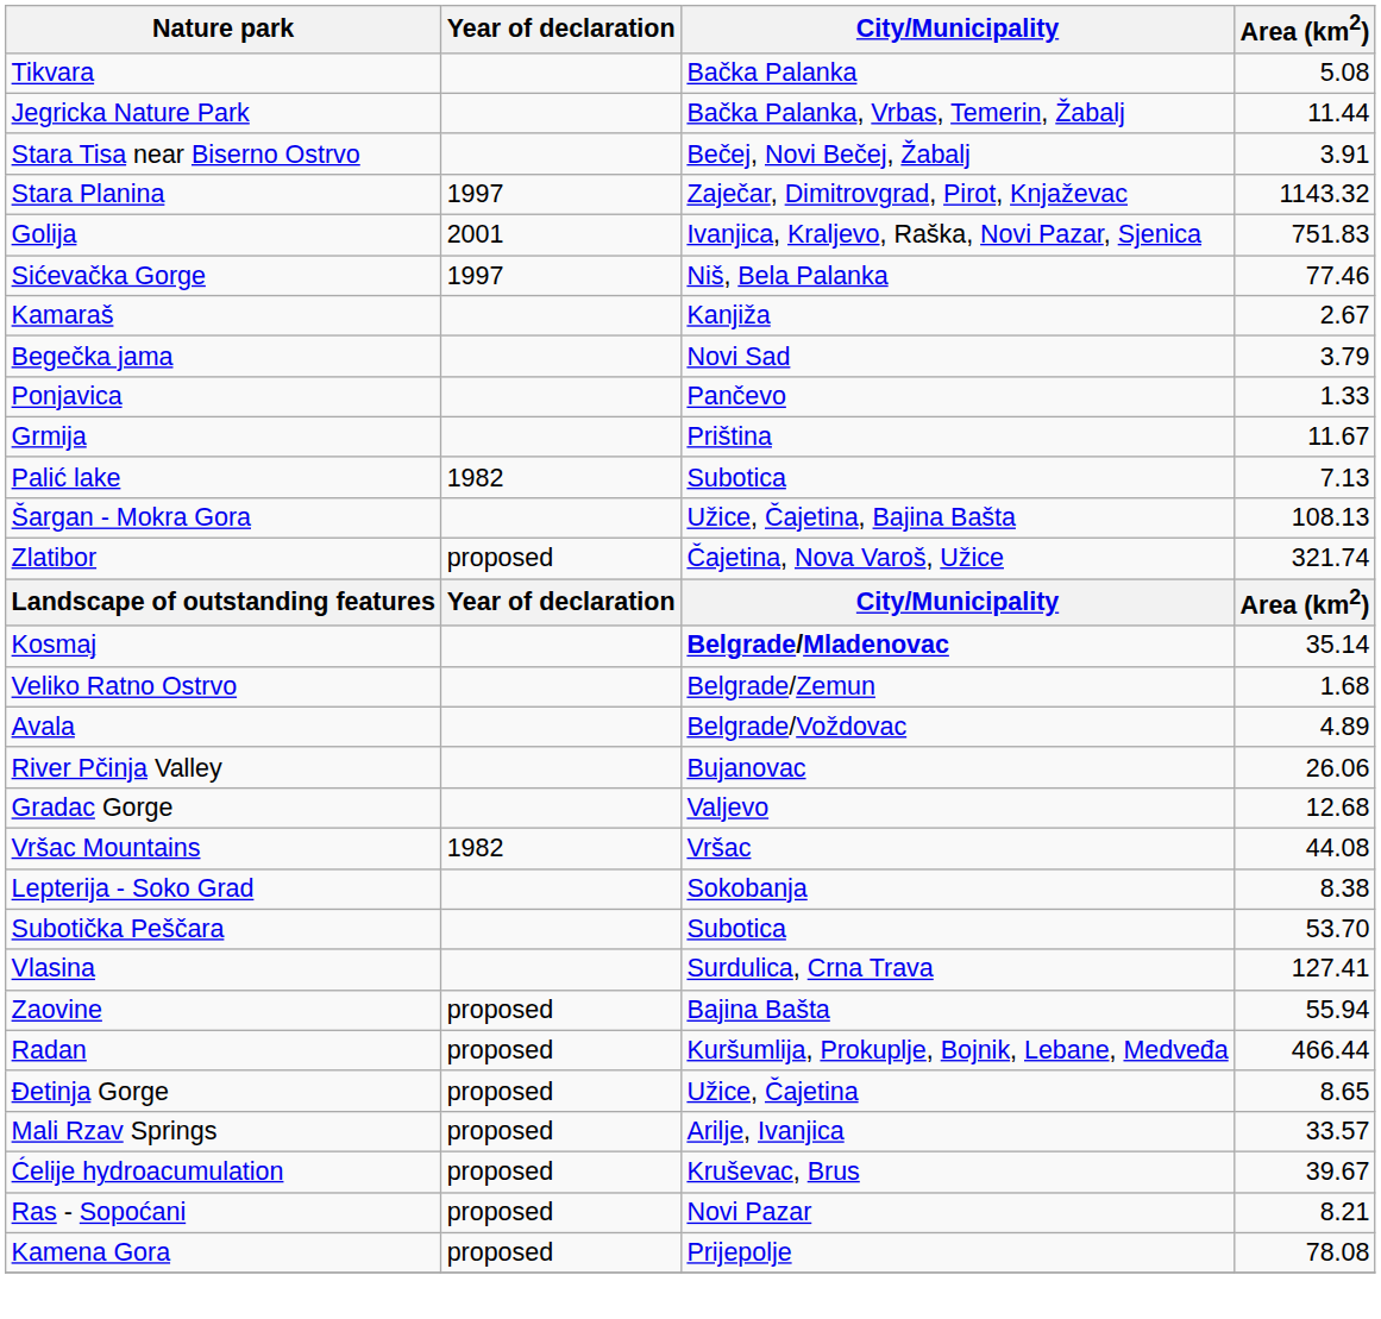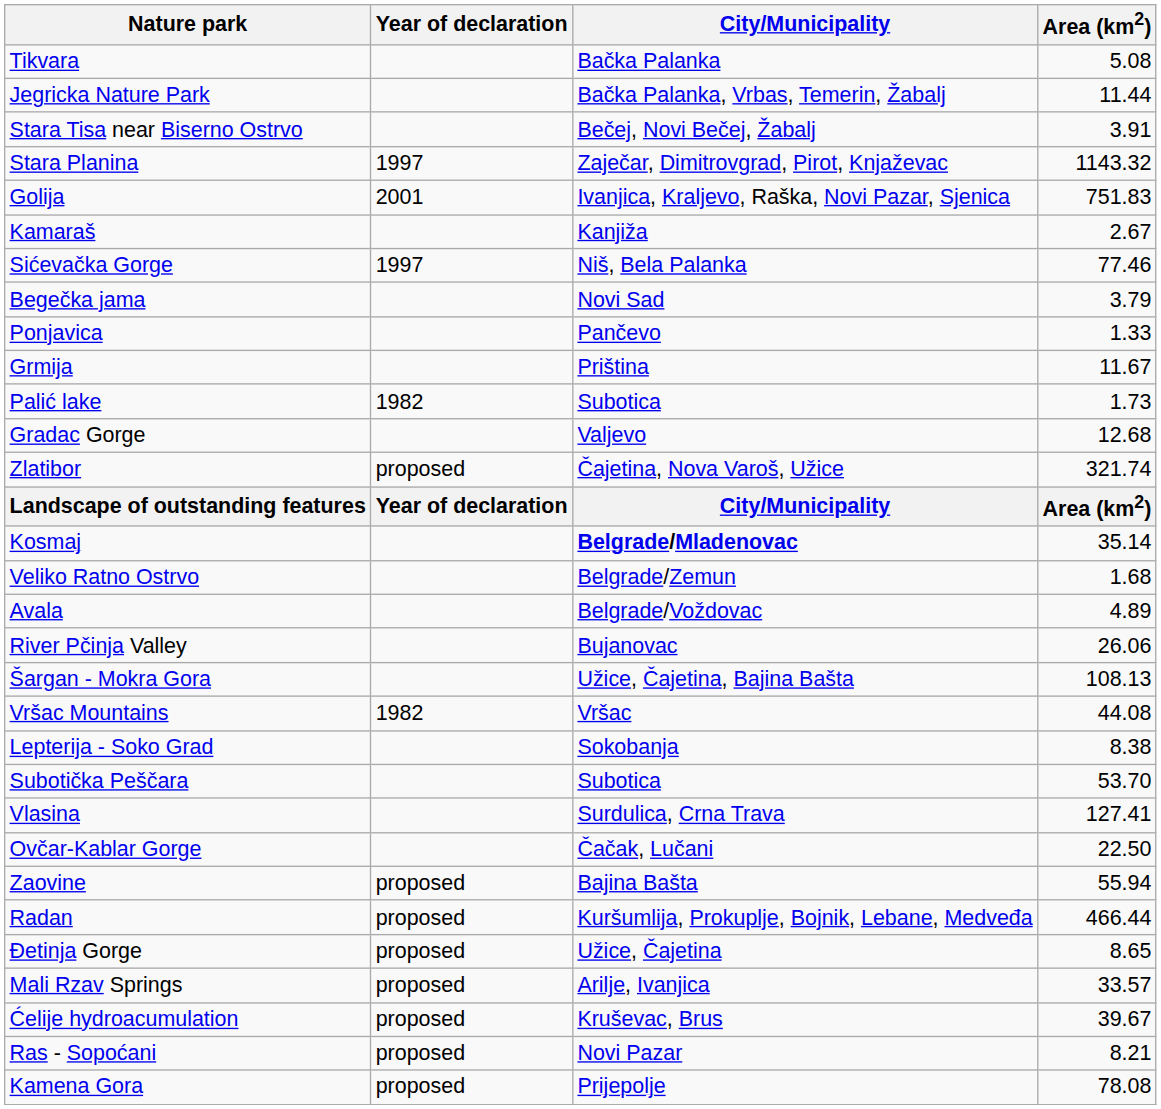rows swapped: Kamaraš <-> Sićevačka Gorge
Palić lake | Area (km2): 7.13 -> 1.73
rows swapped: Šargan - Mokra Gora <-> Gradac Gorge
+ row: Ovčar-Kablar Gorge | Čačak, Lučani | 22.50
